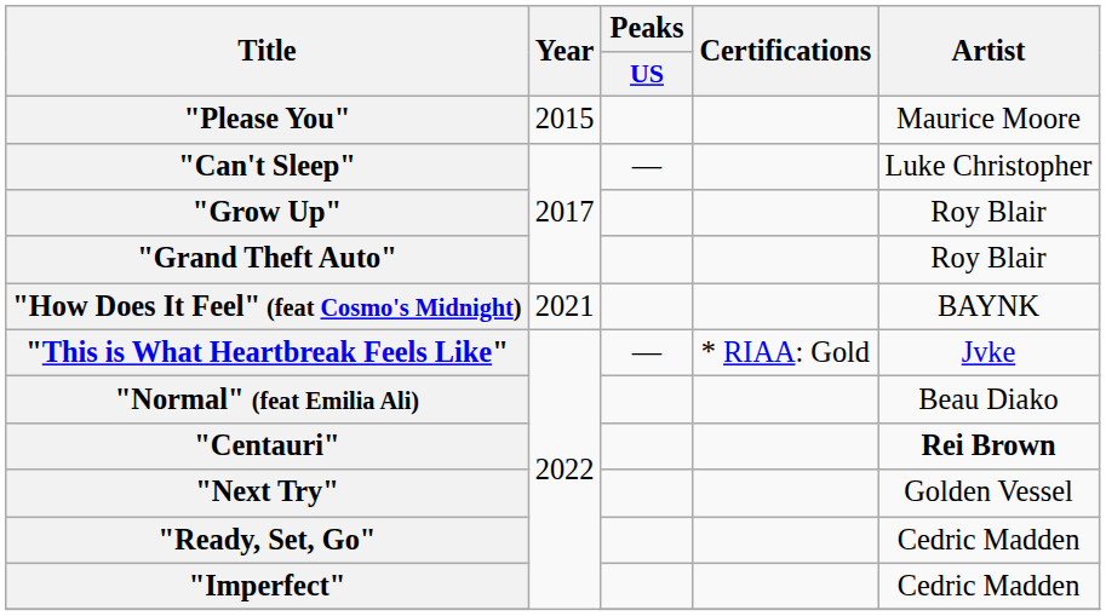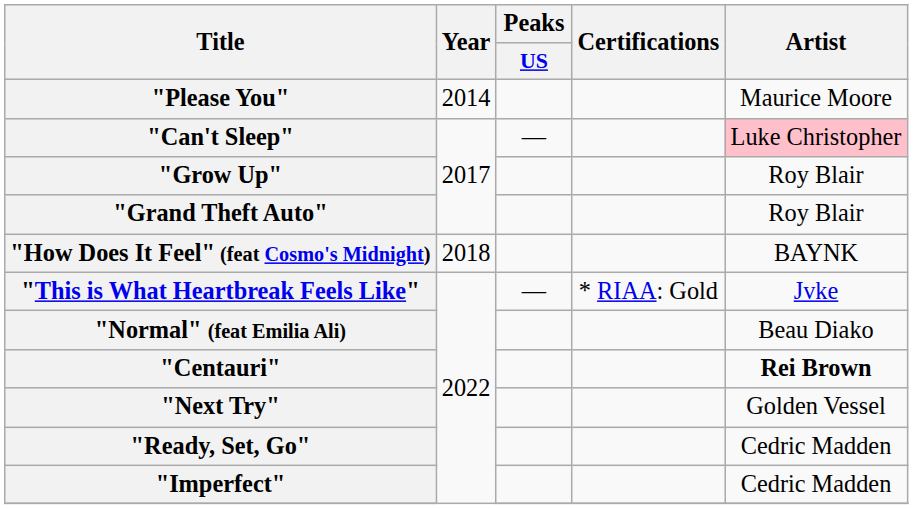"Please You" | Year: 2015 -> 2014
"Can't Sleep" | Artist: no background -> pink background
"How Does It Feel" (feat Cosmo's Midnight) | Year: 2021 -> 2018
